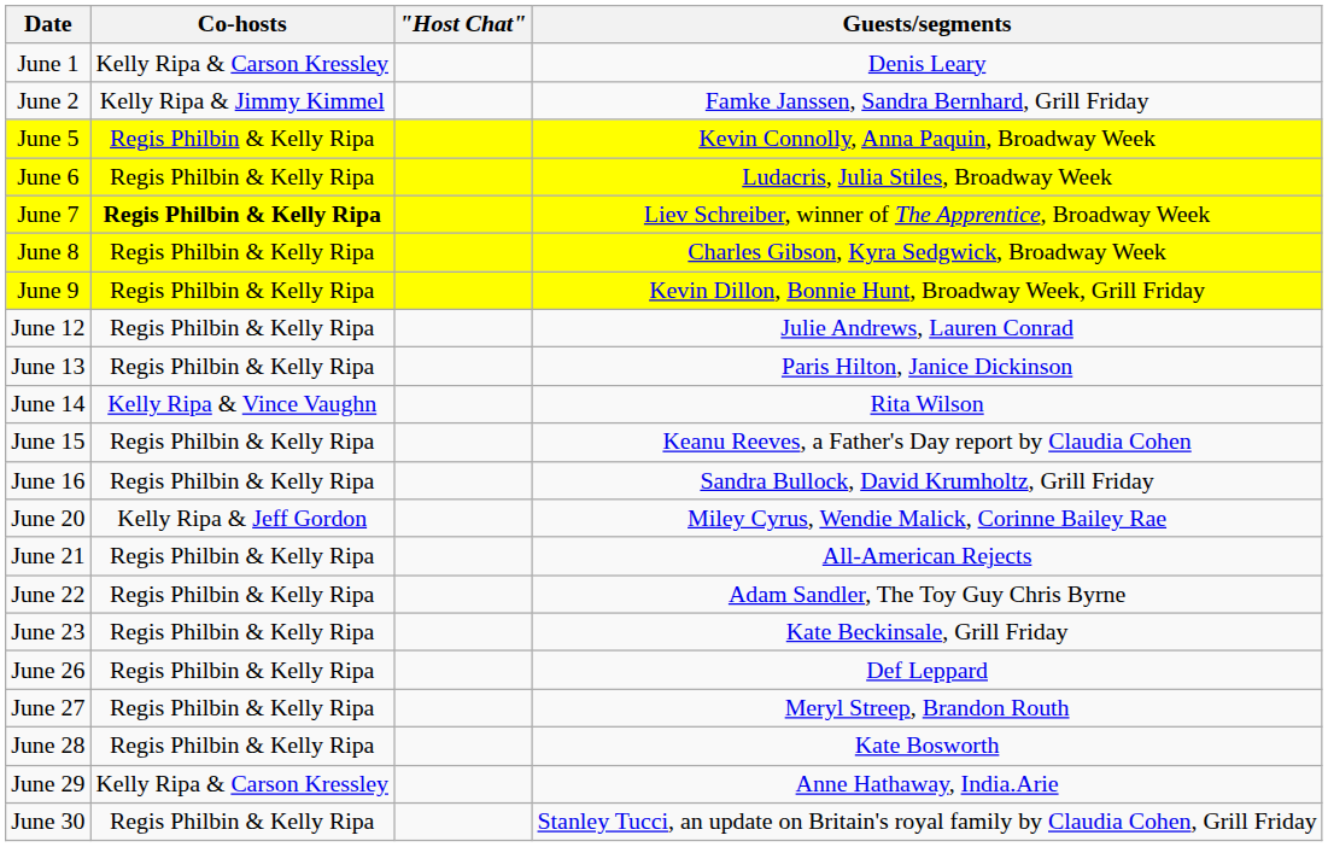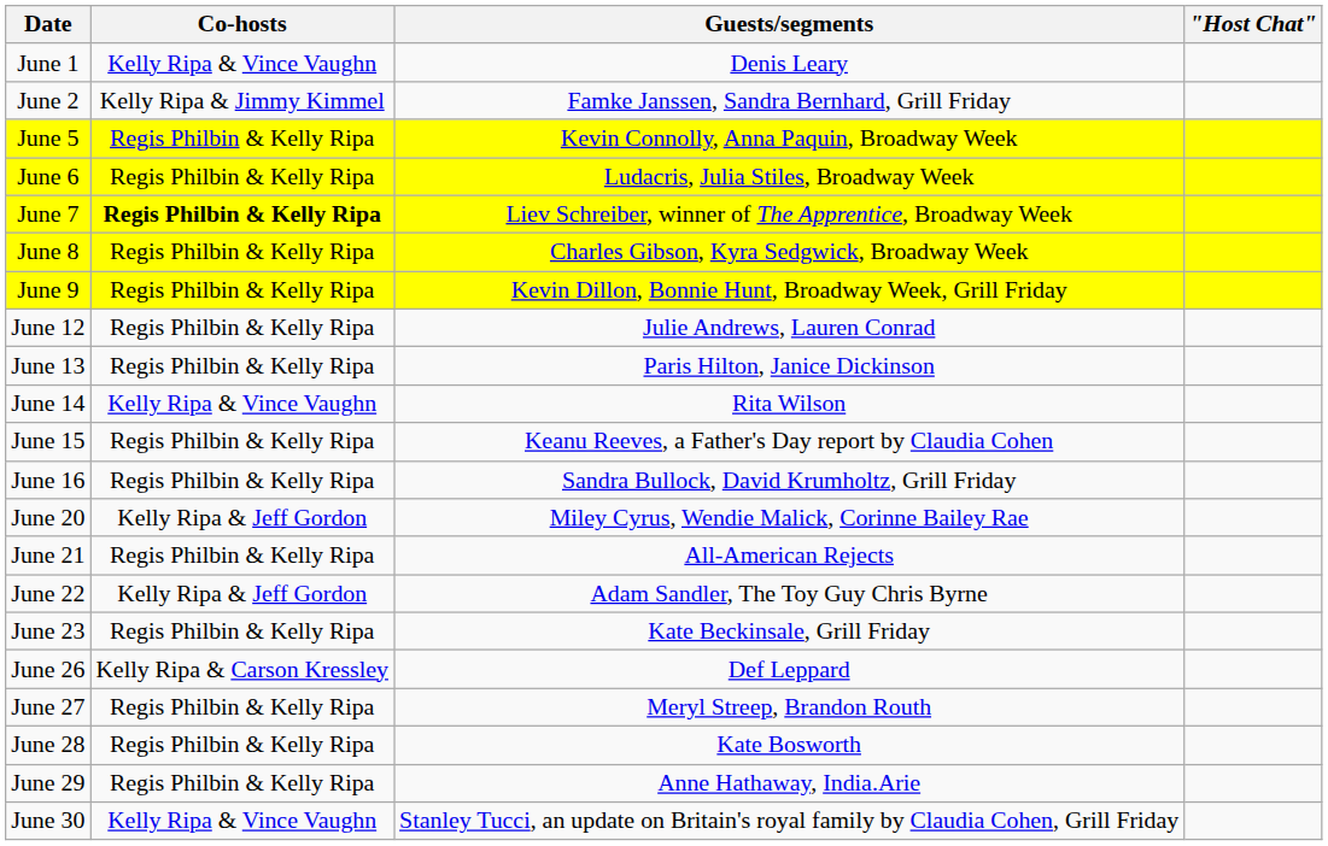columns swapped: "Host Chat" <-> Guests/segments
June 1 | Co-hosts: Kelly Ripa & Carson Kressley -> Kelly Ripa & Vince Vaughn
June 22 | Co-hosts: Regis Philbin & Kelly Ripa -> Kelly Ripa & Jeff Gordon
June 26 | Co-hosts: Regis Philbin & Kelly Ripa -> Kelly Ripa & Carson Kressley
June 29 | Co-hosts: Kelly Ripa & Carson Kressley -> Regis Philbin & Kelly Ripa
June 30 | Co-hosts: Regis Philbin & Kelly Ripa -> Kelly Ripa & Vince Vaughn
